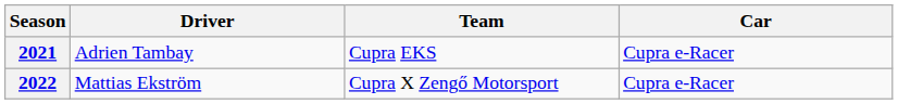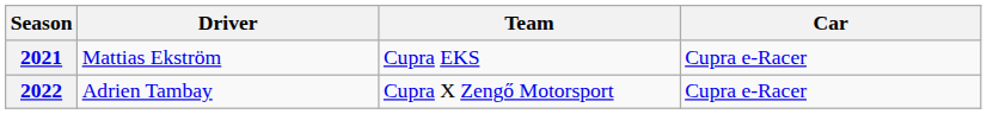2021 | Driver: Adrien Tambay -> Mattias Ekström
2022 | Driver: Mattias Ekström -> Adrien Tambay
